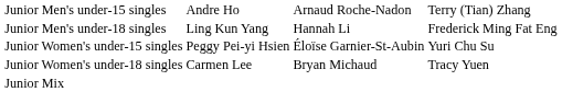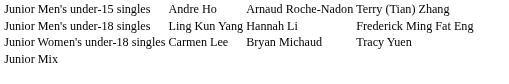- row: Junior Women's under-15 singles | Peggy Pei-yi Hsien | Éloïse Garnier-St-Aubin | Yuri Chu Su
